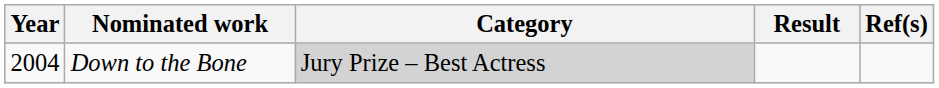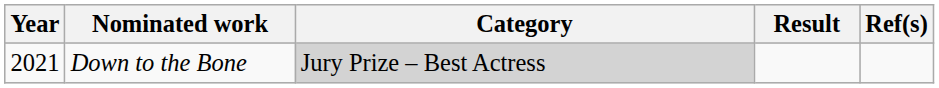Down to the Bone | Year: 2004 -> 2021
